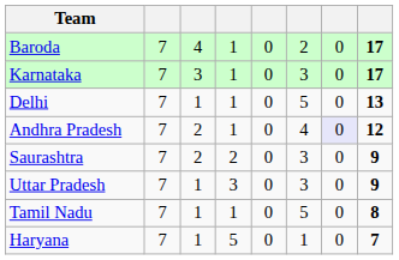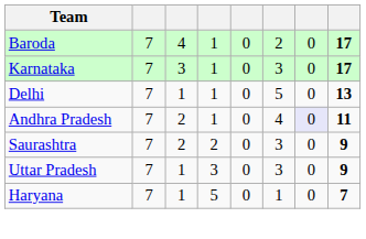Andhra Pradesh | column 8: 12 -> 11
- row: Tamil Nadu | 7 | 1 | 1 | 0 | 5 | 0 | 8
